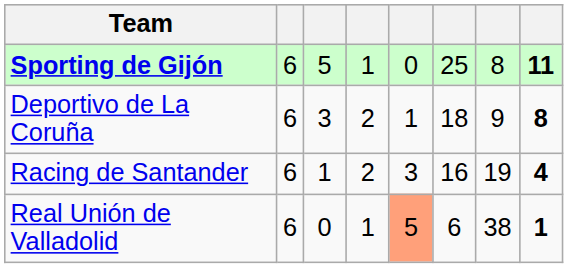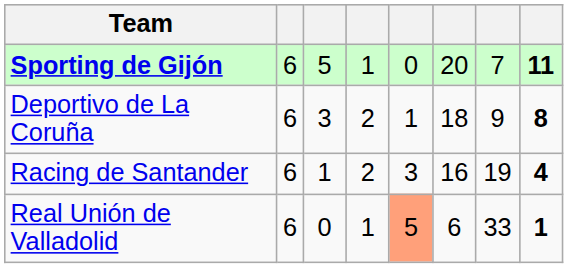Sporting de Gijón | column 6: 25 -> 20
Sporting de Gijón | column 7: 8 -> 7
Real Unión de Valladolid | column 7: 38 -> 33
